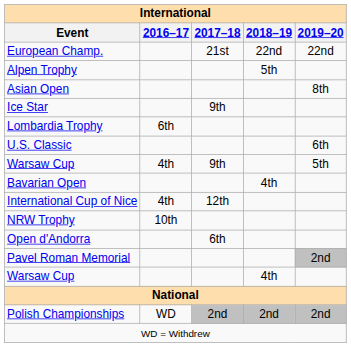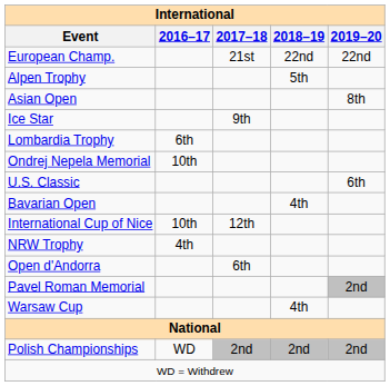+ row: Ondrej Nepela Memorial | 10th
- row: Warsaw Cup | 4th | 9th | 5th
International Cup of Nice | 2016–17: 4th -> 10th
NRW Trophy | 2016–17: 10th -> 4th
